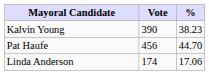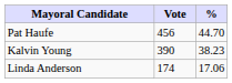rows swapped: Pat Haufe <-> Kalvin Young
